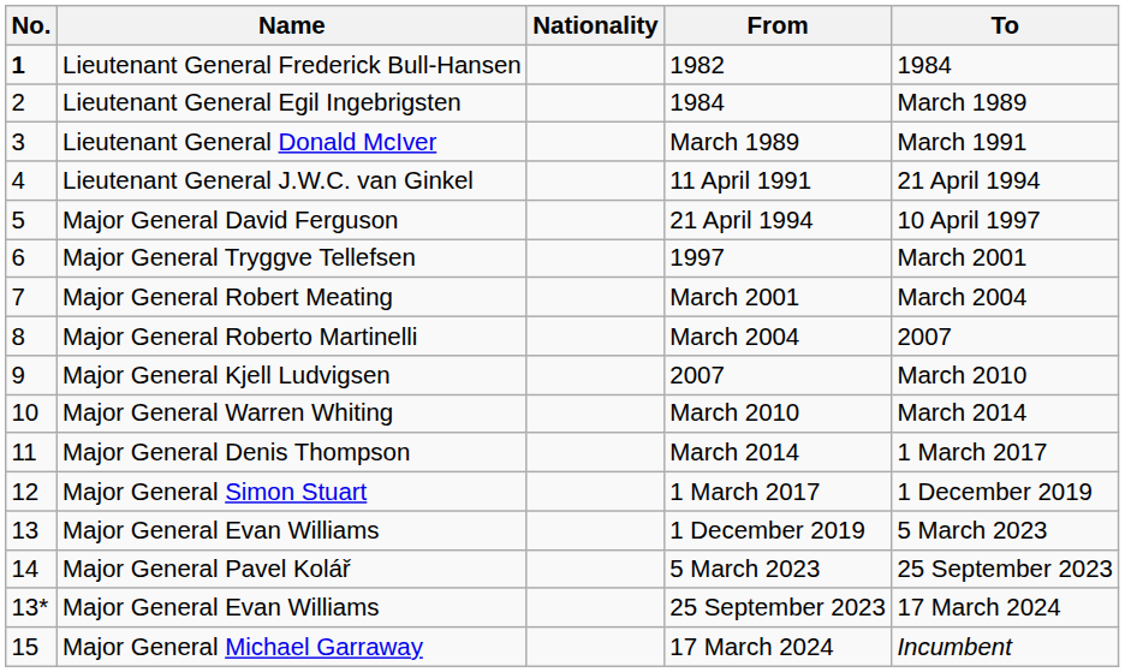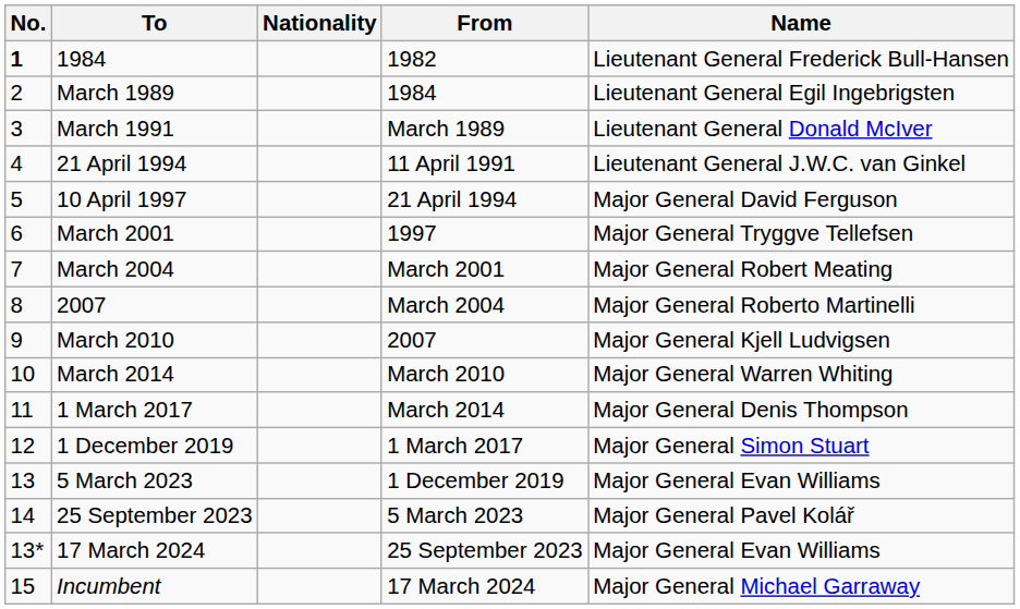columns swapped: Name <-> To
